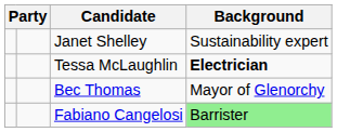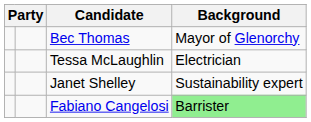rows swapped: Bec Thomas <-> Janet Shelley
Tessa McLaughlin | Background: bold -> normal
